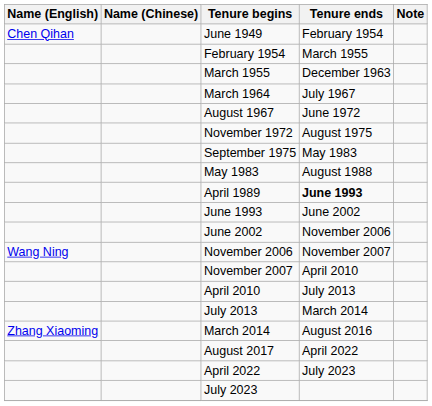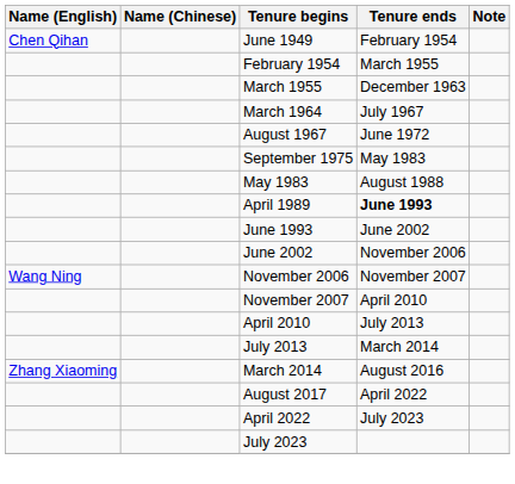- row: November 1972 | August 1975
